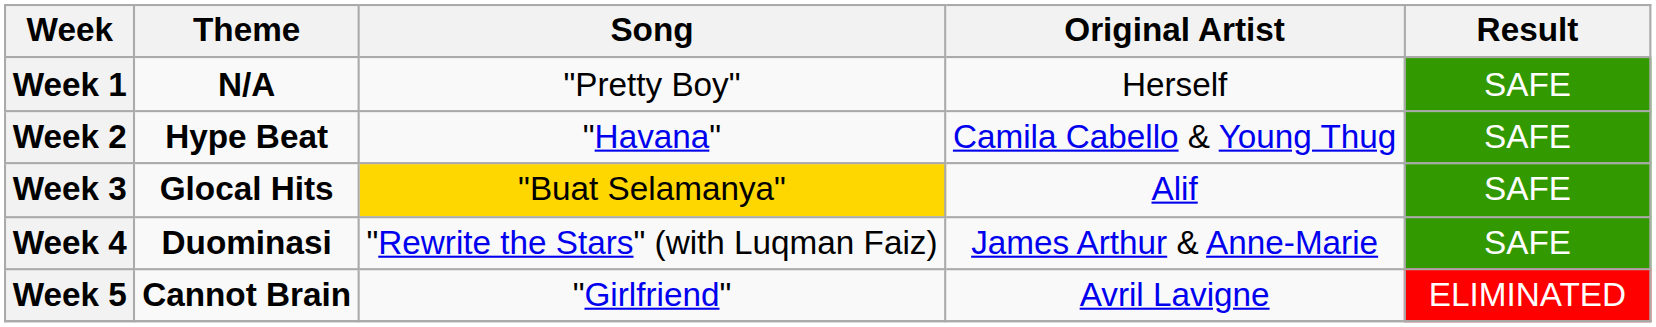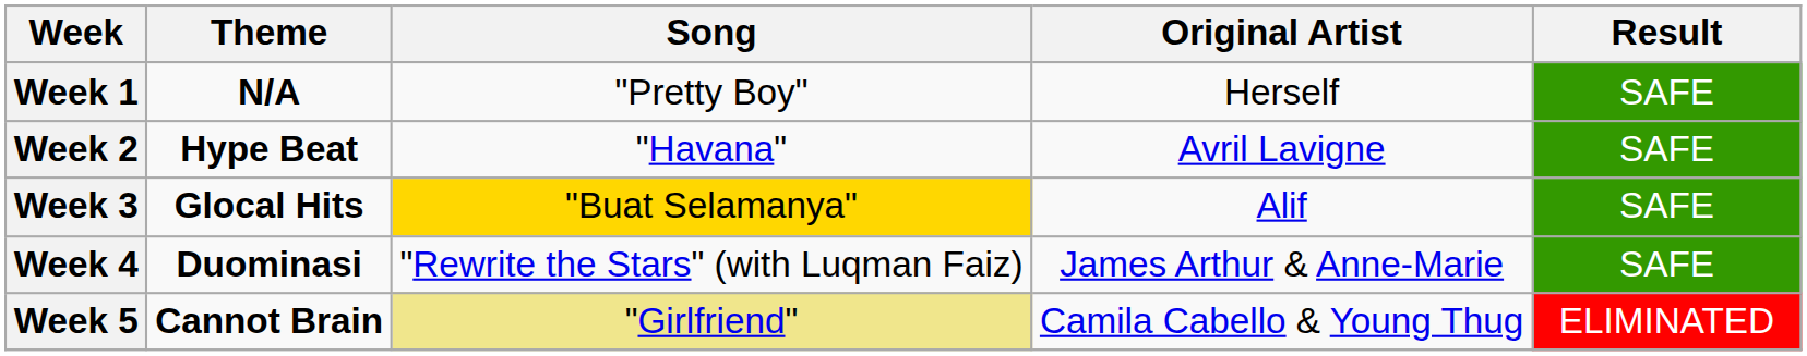Week 2 | Original Artist: Camila Cabello & Young Thug -> Avril Lavigne
Week 5 | Song: no background -> khaki background
Week 5 | Original Artist: Avril Lavigne -> Camila Cabello & Young Thug
